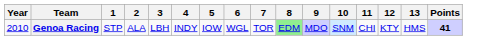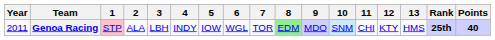+ column: Rank | 25th
Genoa Racing | Year: 2010 -> 2011
Genoa Racing | 1: no background -> pink background
Genoa Racing | Points: 41 -> 40
